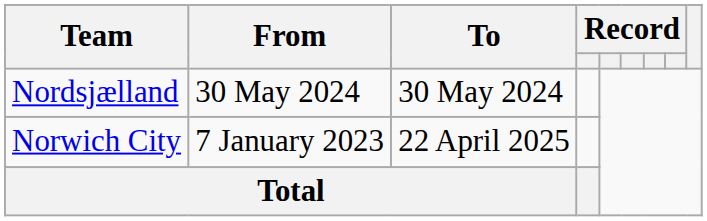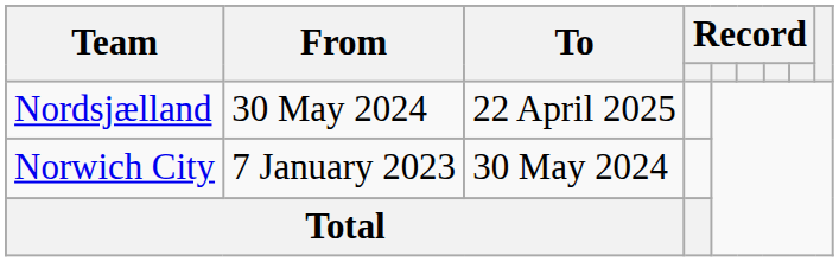Nordsjælland | To: 30 May 2024 -> 22 April 2025
Norwich City | To: 22 April 2025 -> 30 May 2024
